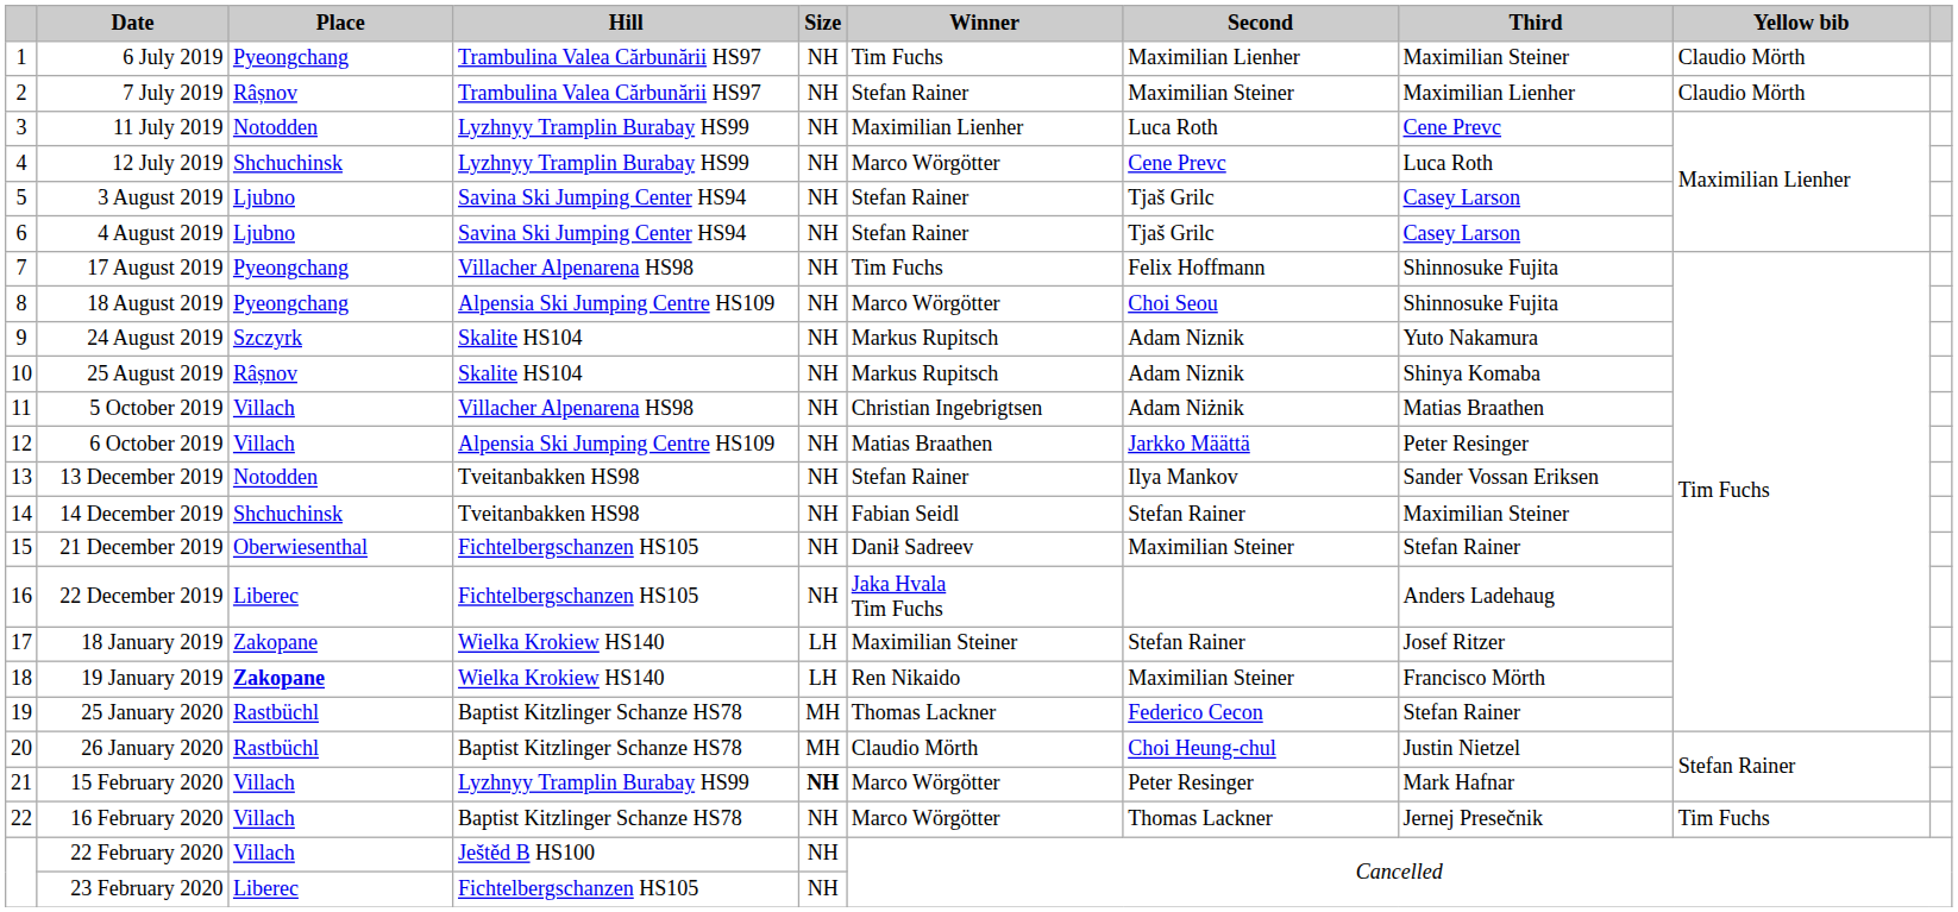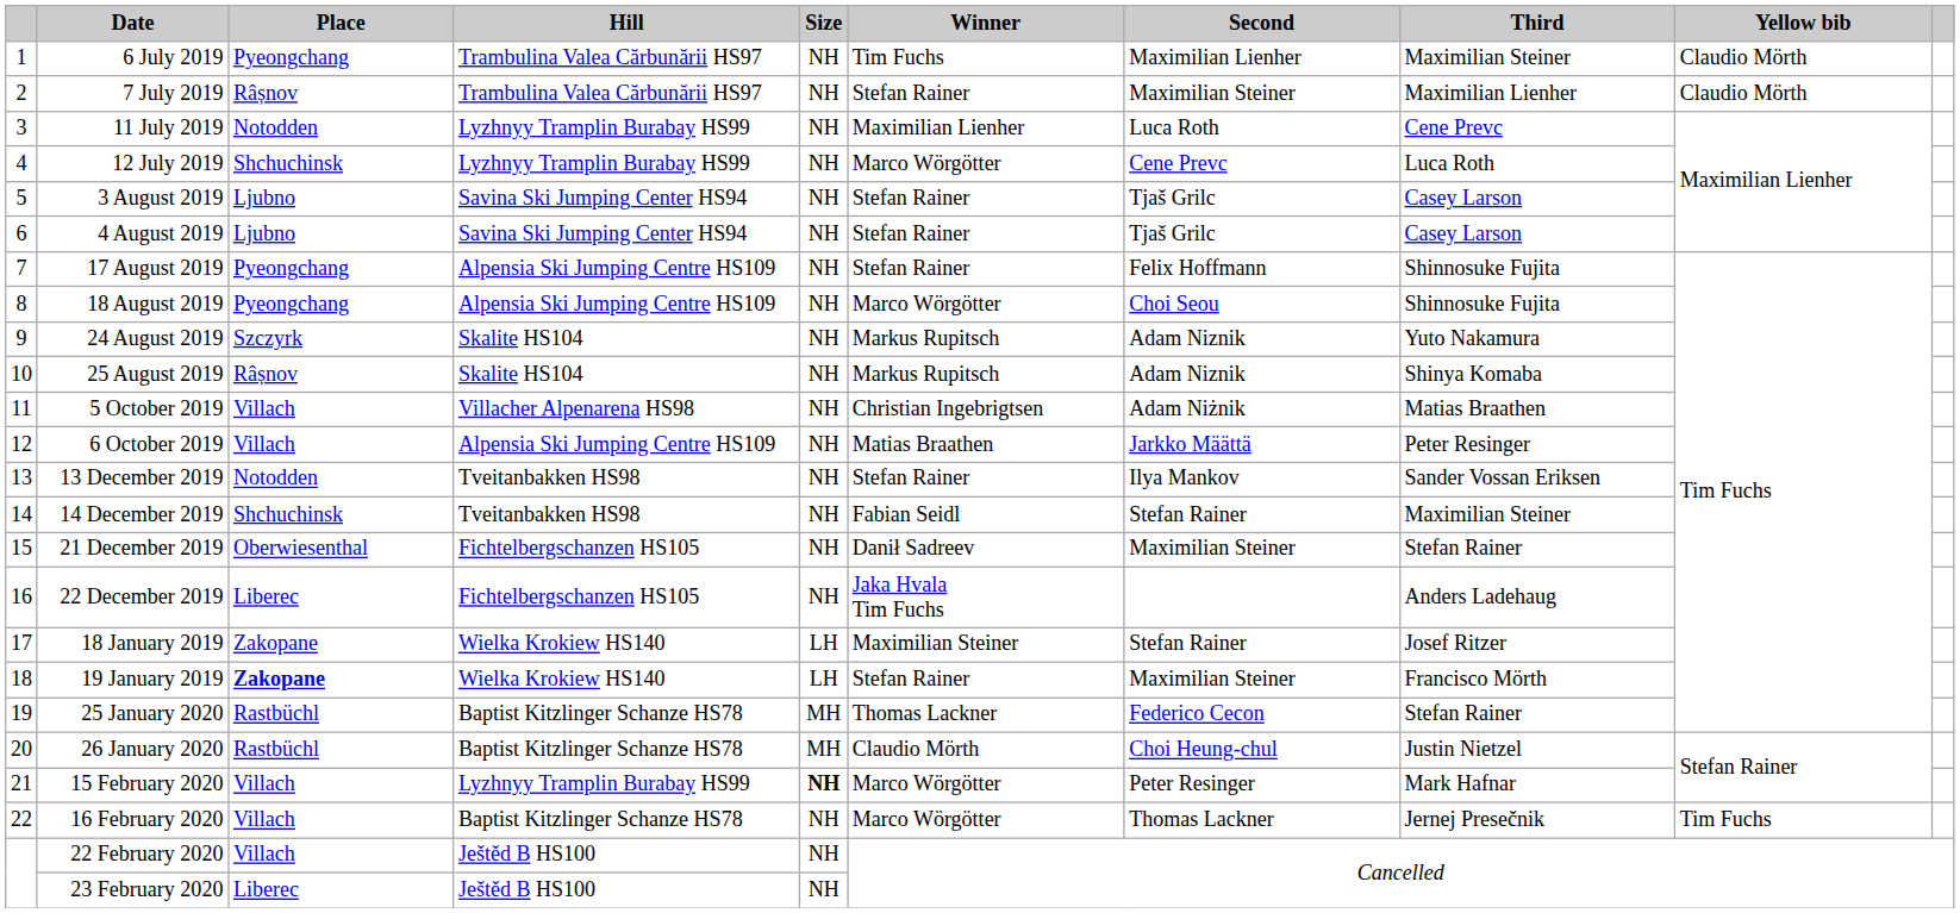17 August 2019 | Hill: Villacher Alpenarena HS98 -> Alpensia Ski Jumping Centre HS109
17 August 2019 | Winner: Tim Fuchs -> Stefan Rainer
19 January 2019 | Winner: Ren Nikaido -> Stefan Rainer
23 February 2020 | Hill: Fichtelbergschanzen HS105 -> Ještěd B HS100
